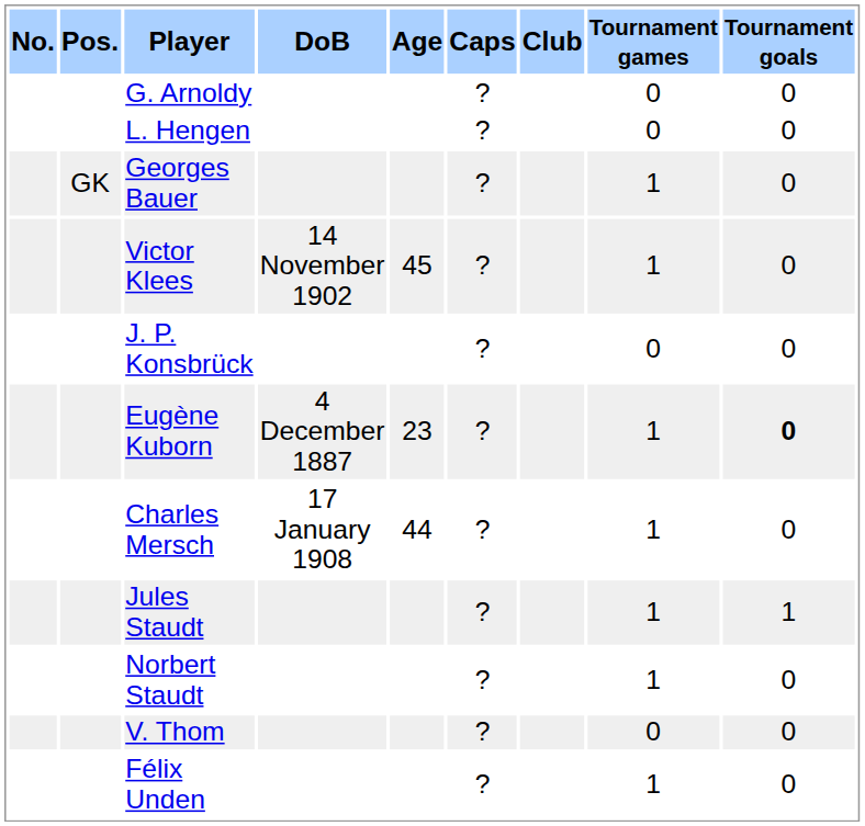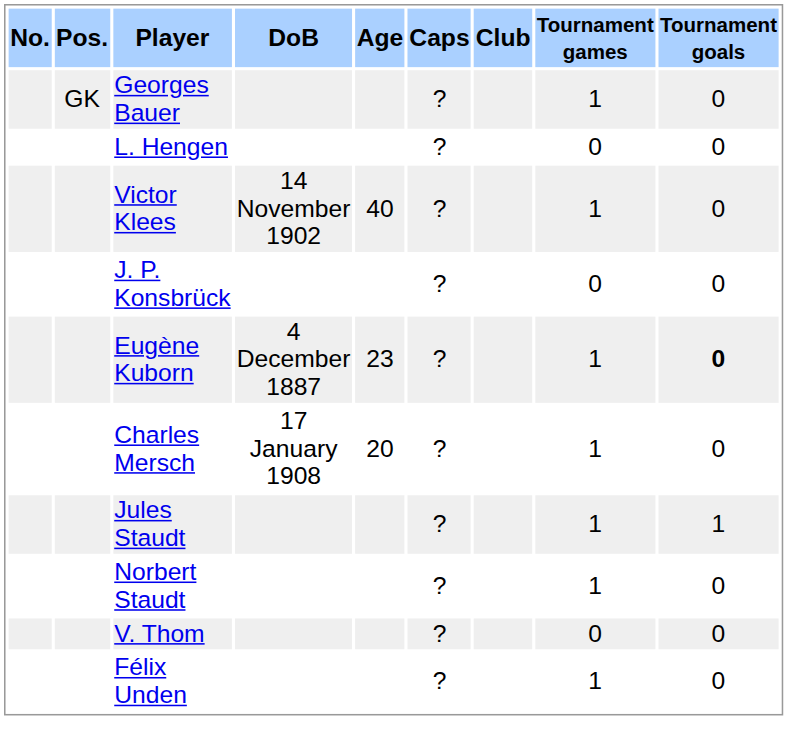- row: G. Arnoldy | ? | 0 | 0
rows swapped: Georges Bauer <-> L. Hengen
Victor Klees | Age: 45 -> 40
Charles Mersch | Age: 44 -> 20
